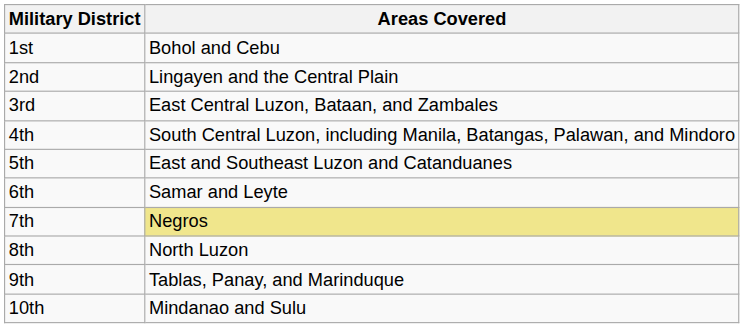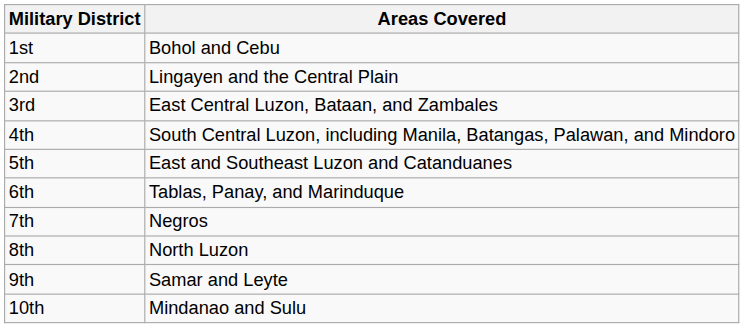6th | Areas Covered: Samar and Leyte -> Tablas, Panay, and Marinduque
7th | Areas Covered: khaki background -> no background
9th | Areas Covered: Tablas, Panay, and Marinduque -> Samar and Leyte
